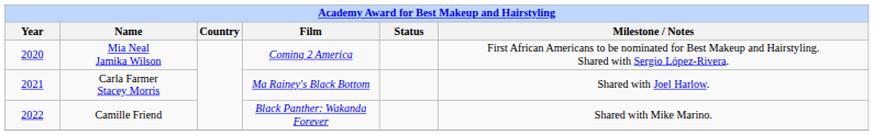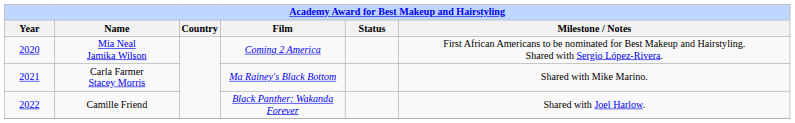Carla Farmer Stacey Morris | Milestone / Notes: Shared with Joel Harlow. -> Shared with Mike Marino.
Camille Friend | Milestone / Notes: Shared with Mike Marino. -> Shared with Joel Harlow.
